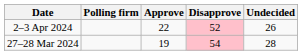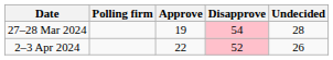rows swapped: 2–3 Apr 2024 <-> 27–28 Mar 2024
